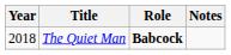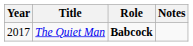The Quiet Man | Year: 2018 -> 2017
